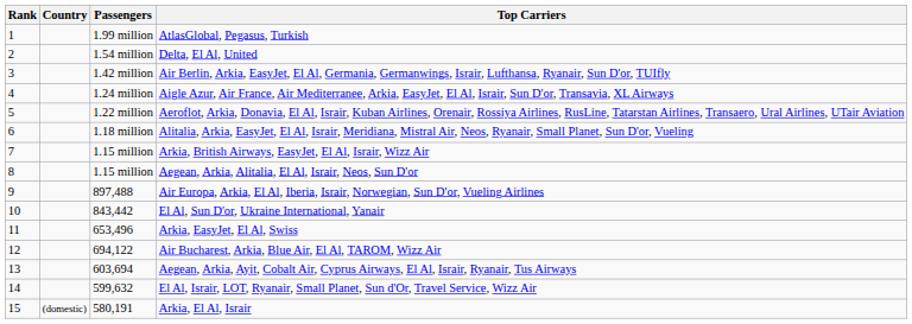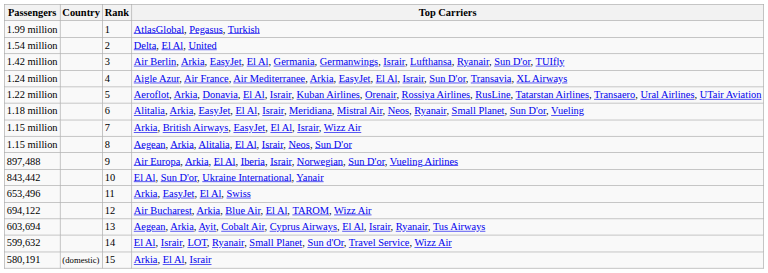columns swapped: Rank <-> Passengers
